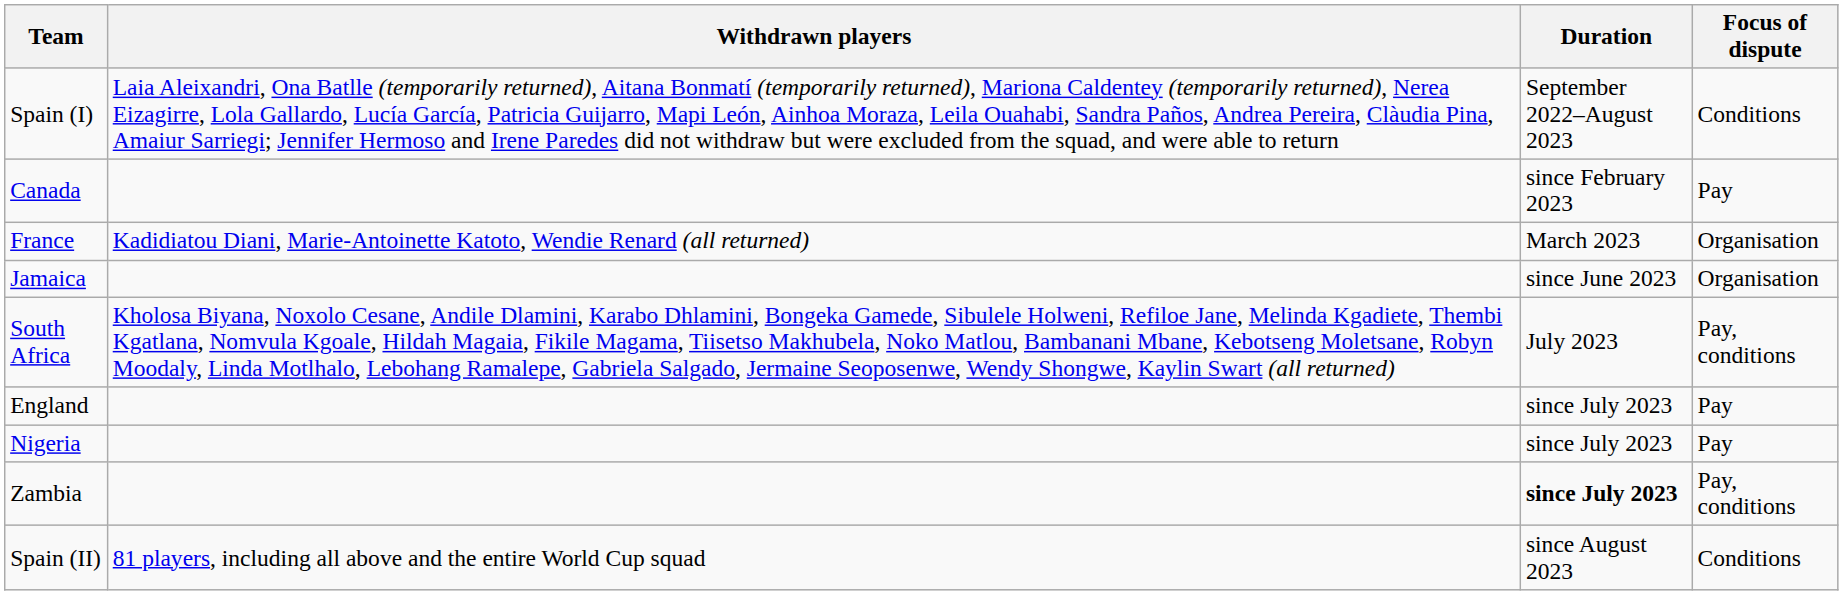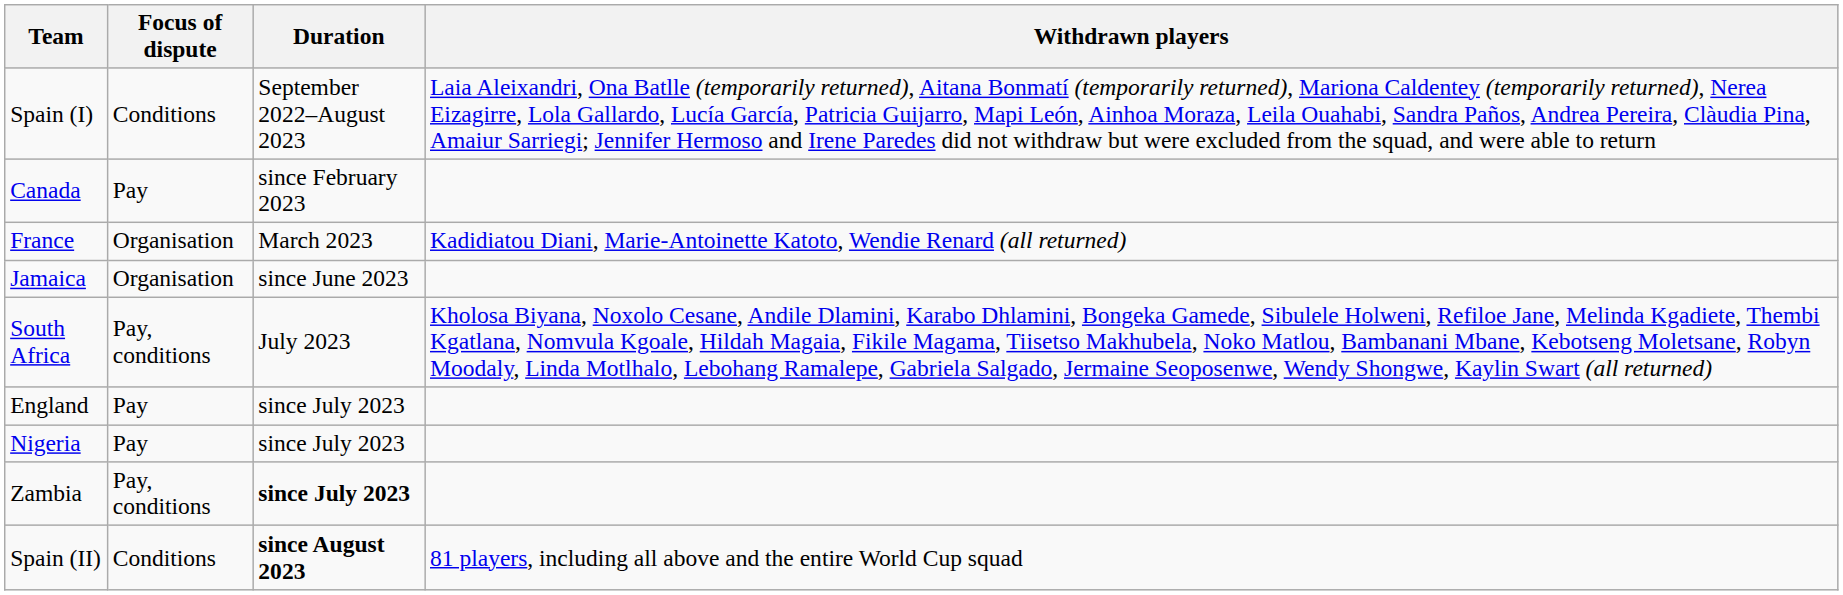columns swapped: Focus of dispute <-> Withdrawn players
Spain (II) | Duration: normal -> bold
